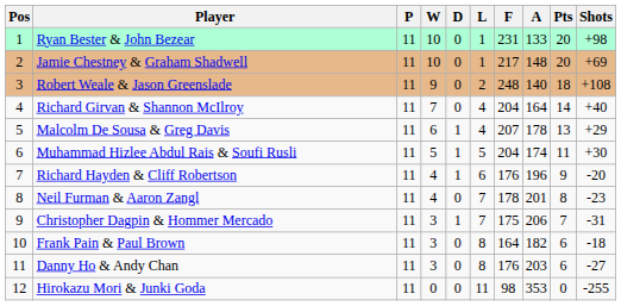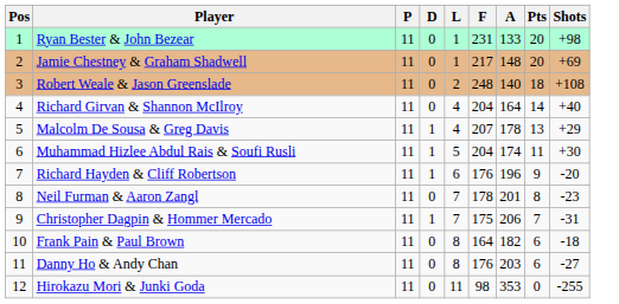- column: W | 10 | 10 | 9 | 7 | 6 | 5 | 4 | 4 | 3 | 3 | 3 | 0
